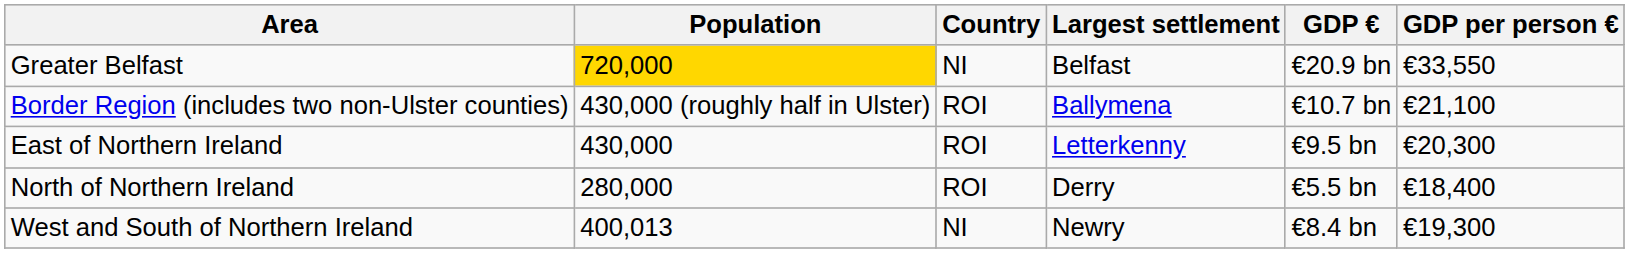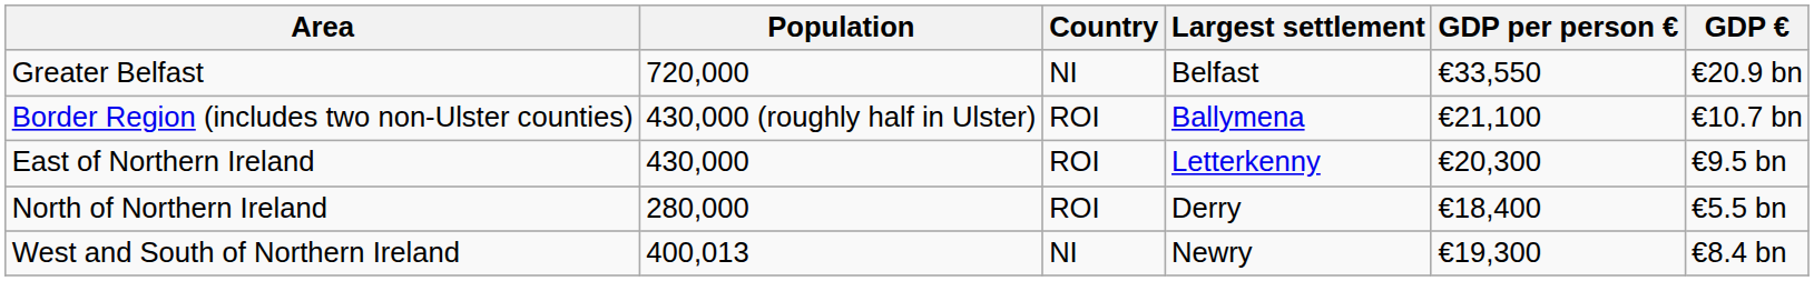columns swapped: GDP € <-> GDP per person €
Greater Belfast | Population: gold background -> no background
